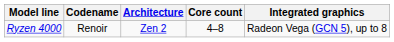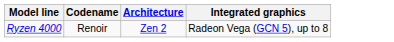- column: Core count | 4–8
